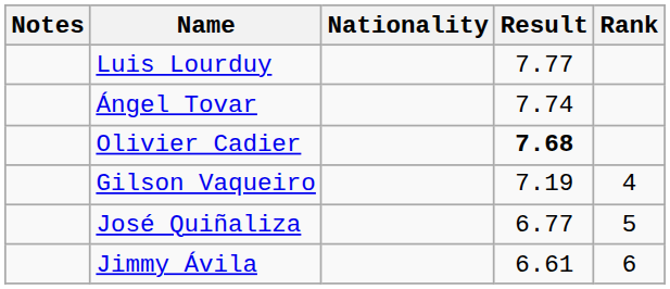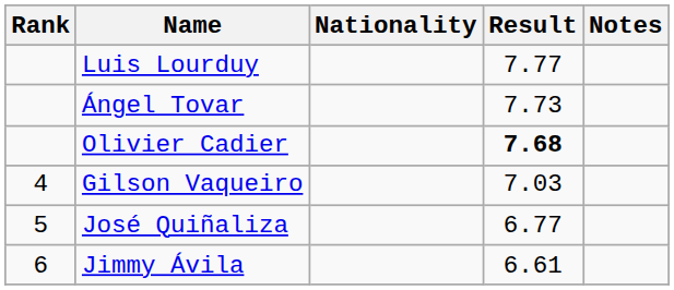columns swapped: Rank <-> Notes
Ángel Tovar | Result: 7.74 -> 7.73
Gilson Vaqueiro | Result: 7.19 -> 7.03
